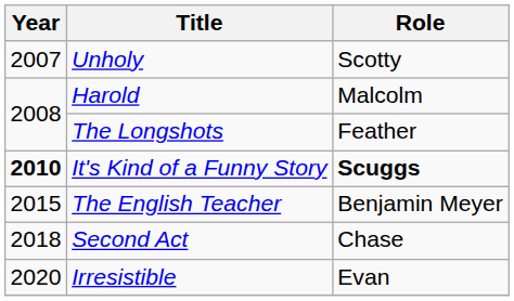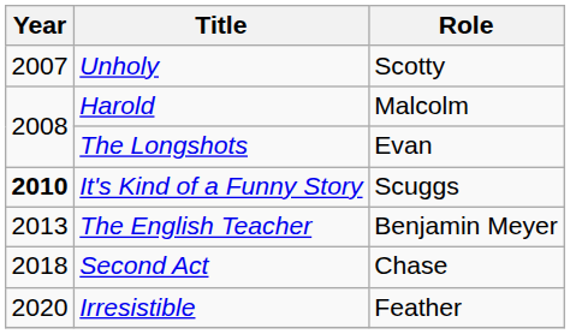The Longshots | Role: Feather -> Evan
It's Kind of a Funny Story | Role: bold -> normal
The English Teacher | Year: 2015 -> 2013
Irresistible | Role: Evan -> Feather
